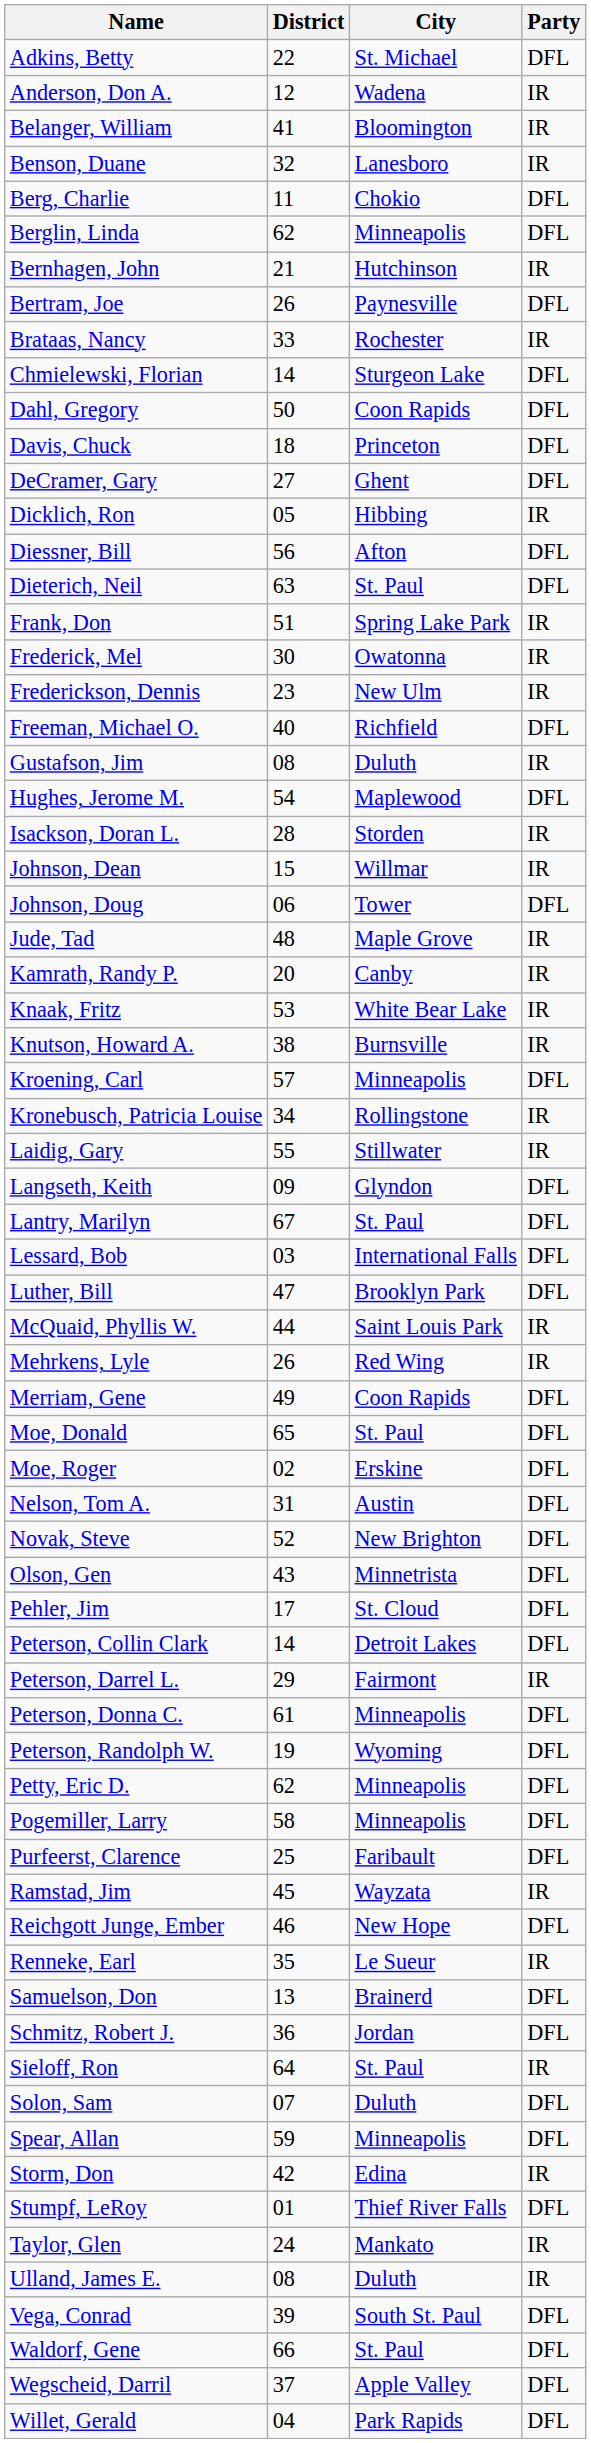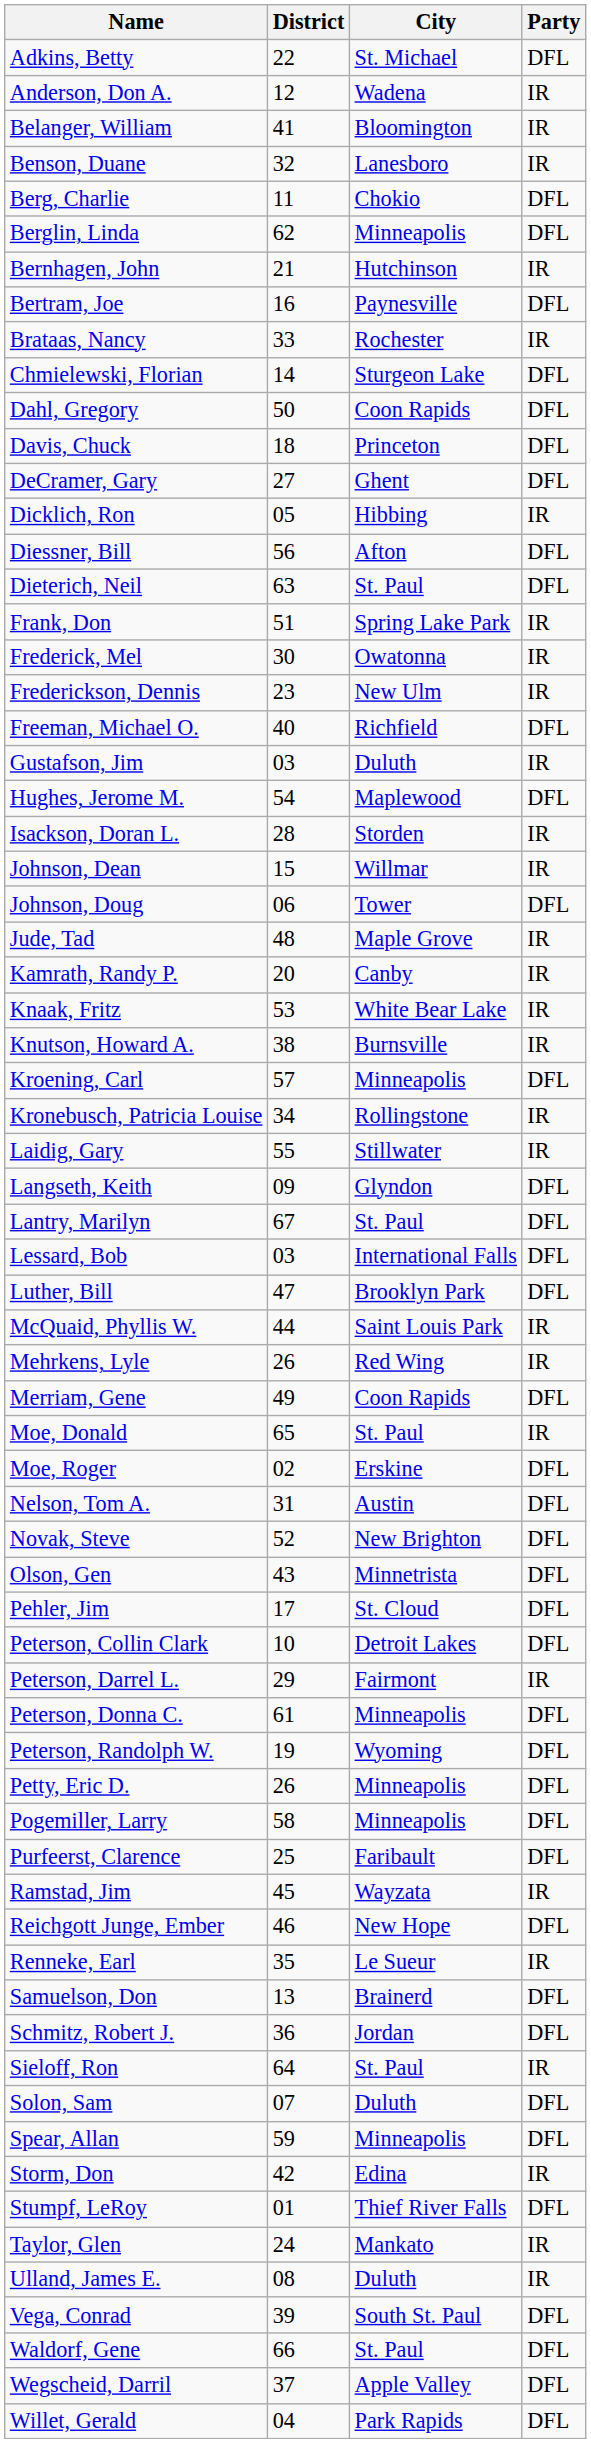Bertram, Joe | District: 26 -> 16
Gustafson, Jim | District: 08 -> 03
Moe, Donald | Party: DFL -> IR
Peterson, Collin Clark | District: 14 -> 10
Petty, Eric D. | District: 62 -> 26
